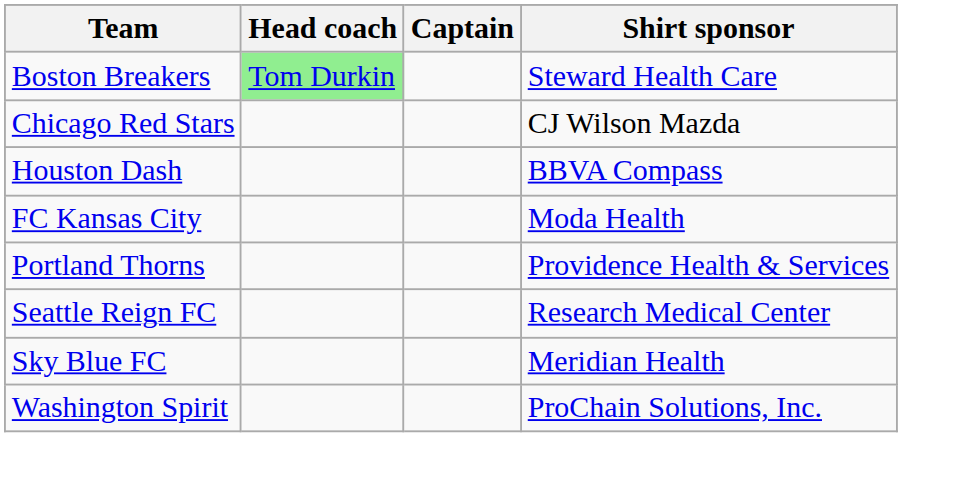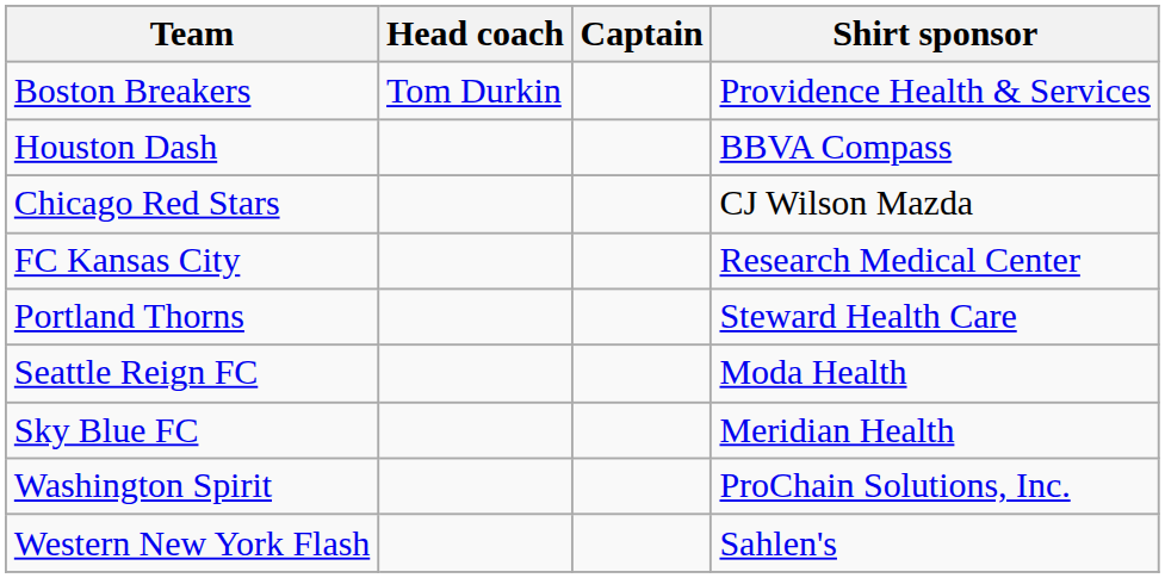Boston Breakers | Head coach: lightgreen background -> no background
Boston Breakers | Shirt sponsor: Steward Health Care -> Providence Health & Services
rows swapped: Chicago Red Stars <-> Houston Dash
FC Kansas City | Shirt sponsor: Moda Health -> Research Medical Center
Portland Thorns | Shirt sponsor: Providence Health & Services -> Steward Health Care
Seattle Reign FC | Shirt sponsor: Research Medical Center -> Moda Health
+ row: Western New York Flash | Sahlen's
